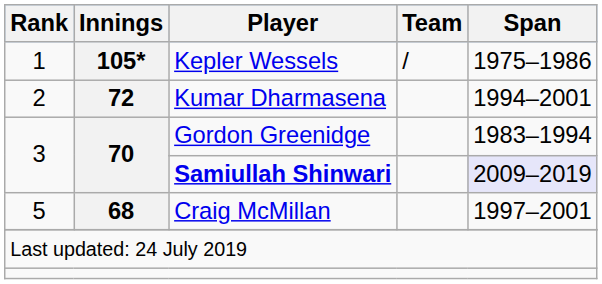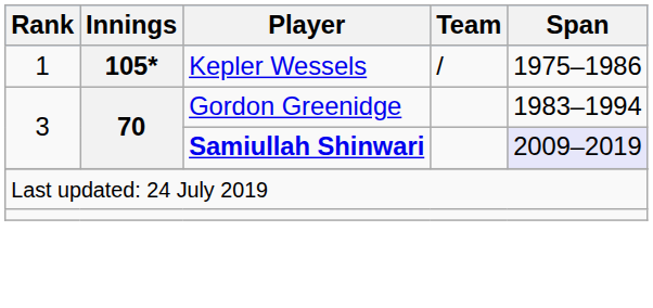- row: 2 | 72 | Kumar Dharmasena | 1994–2001
- row: 5 | 68 | Craig McMillan | 1997–2001
